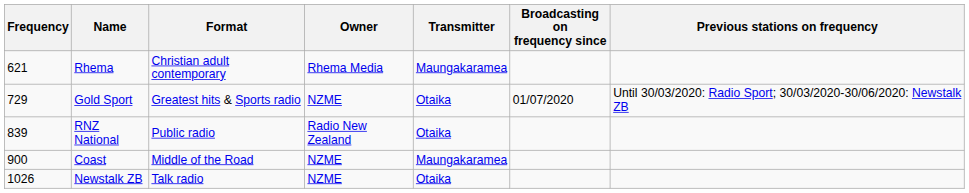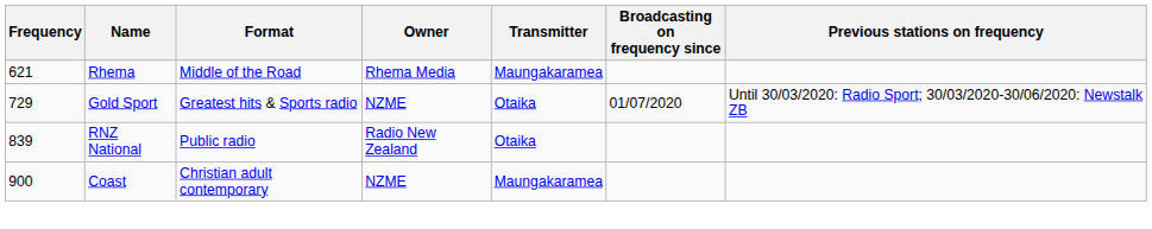Rhema | Format: Christian adult contemporary -> Middle of the Road
Coast | Format: Middle of the Road -> Christian adult contemporary
- row: 1026 | Newstalk ZB | Talk radio | NZME | Otaika
